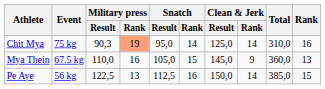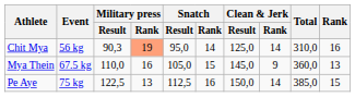Chit Mya | Event: 75 kg -> 56 kg
Pe Aye | Event: 56 kg -> 75 kg
